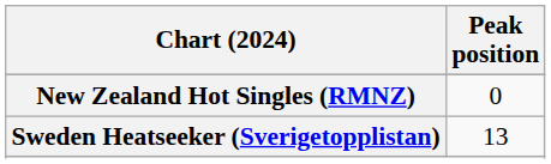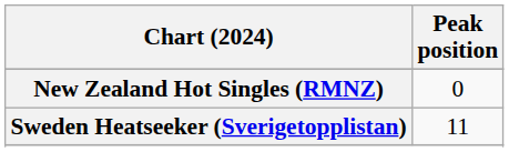Sweden Heatseeker (Sverigetopplistan) | Peak position: 13 -> 11
